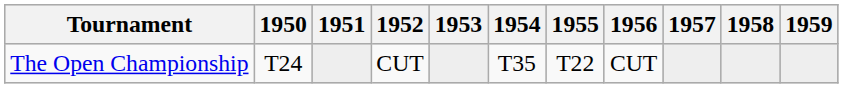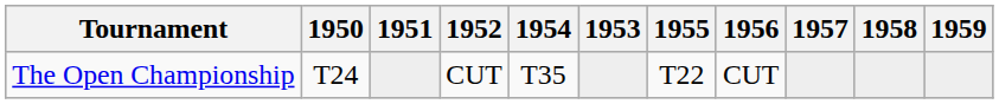columns swapped: 1953 <-> 1954
